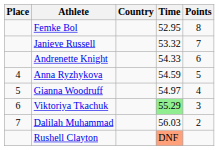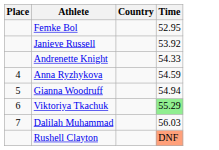- column: Points | 8 | 7 | 6 | 5 | 4 | 3 | 2
Janieve Russell | Time: 53.32 -> 53.92
Gianna Woodruff | Time: 54.97 -> 54.94
